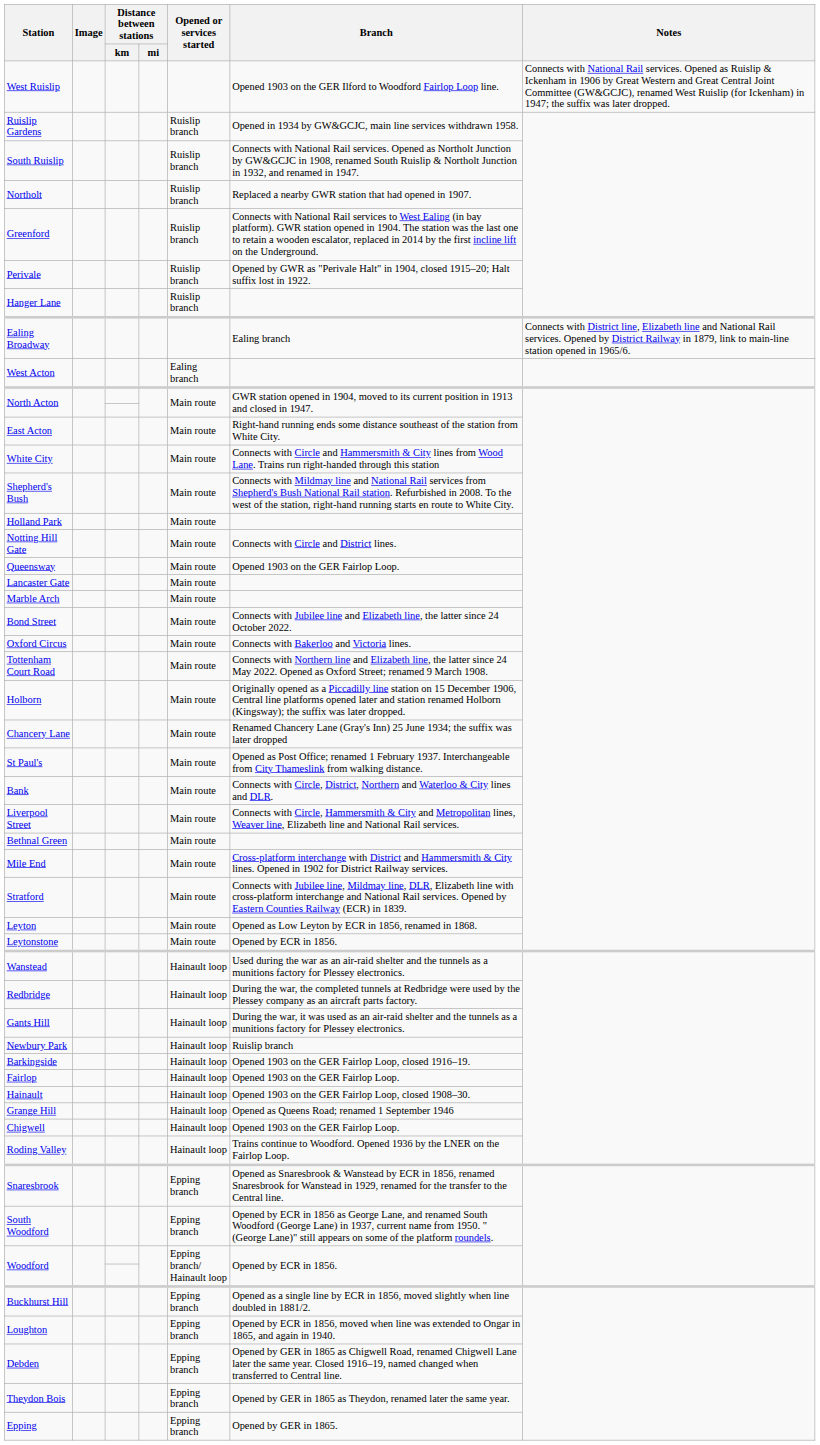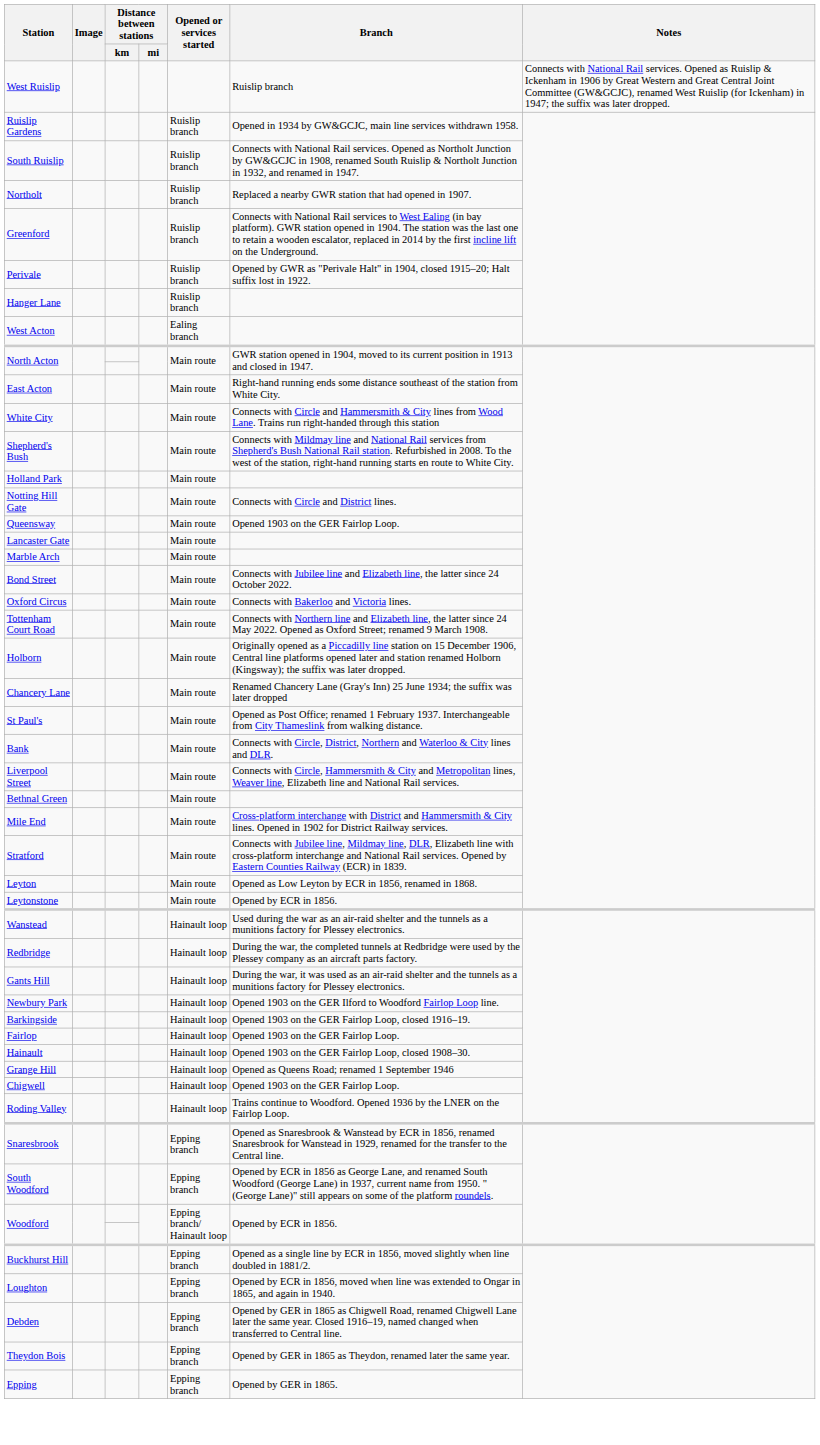West Ruislip | Branch: Opened 1903 on the GER Ilford to Woodford Fairlop Loop line. -> Ruislip branch
- row: Ealing Broadway | Ealing branch | Connects with District line, Elizabeth line and National Rail services. Opened by District Railway in 1879, link to main-line station opened in 1965/6.
Newbury Park | Branch: Ruislip branch -> Opened 1903 on the GER Ilford to Woodford Fairlop Loop line.
